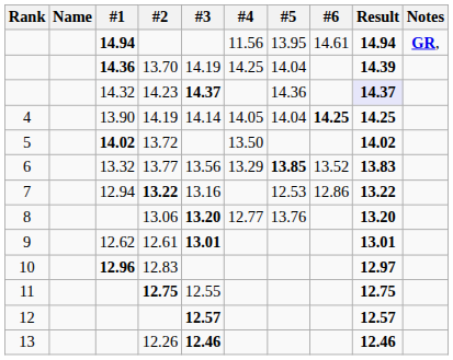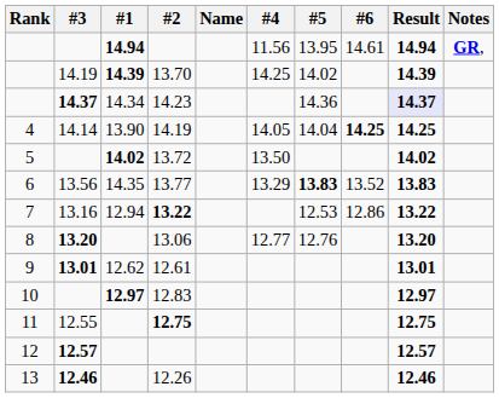columns swapped: Name <-> #3
13.70 | #1: 14.36 -> 14.39
13.70 | #5: 14.04 -> 14.02
14.23 | #1: 14.32 -> 14.34
13.77 | #1: 13.32 -> 14.35
13.77 | #5: 13.85 -> 13.83
13.06 | #5: 13.76 -> 12.76
12.83 | #1: 12.96 -> 12.97
